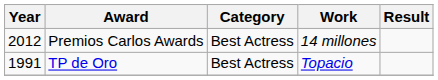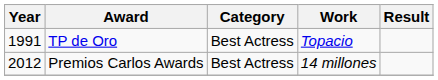rows swapped: TP de Oro <-> Premios Carlos Awards
